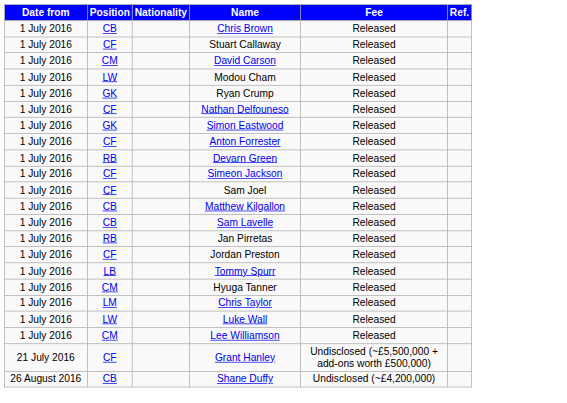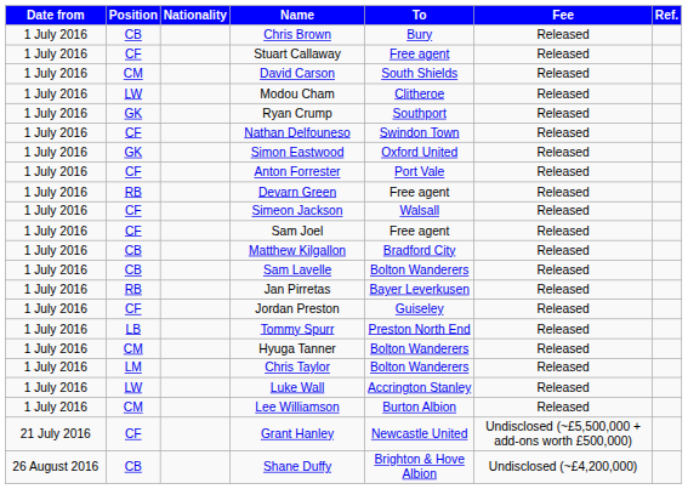+ column: To | Bury | Free agent | South Shields | Clitheroe | Southport | Swindon Town | Oxford United | Port Vale | Free agent | Walsall | Free agent | Bradford City | Bolton Wanderers | Bayer Leverkusen | Guiseley | Preston North End | Bolton Wanderers | Bolton Wanderers | Accrington Stanley | Burton Albion | Newcastle United | Brighton & Hove Albion
